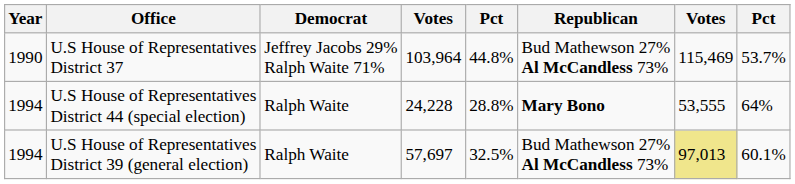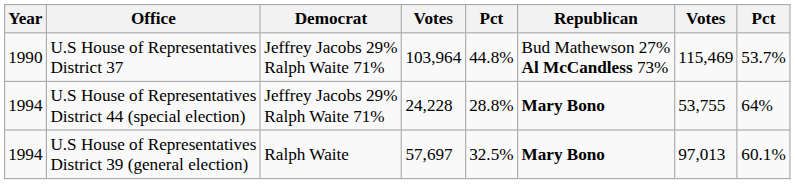U.S House of Representatives District 44 (special election) | Democrat: Ralph Waite -> Jeffrey Jacobs 29% Ralph Waite 71%
U.S House of Representatives District 44 (special election) | column 7: 53,555 -> 53,755
U.S House of Representatives District 39 (general election) | Republican: Bud Mathewson 27% Al McCandless 73% -> Mary Bono
U.S House of Representatives District 39 (general election) | column 7: khaki background -> no background
